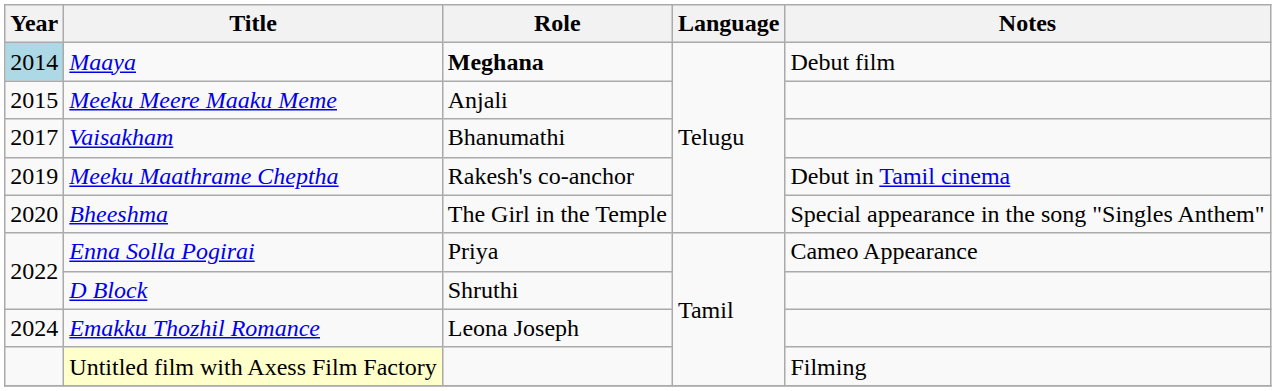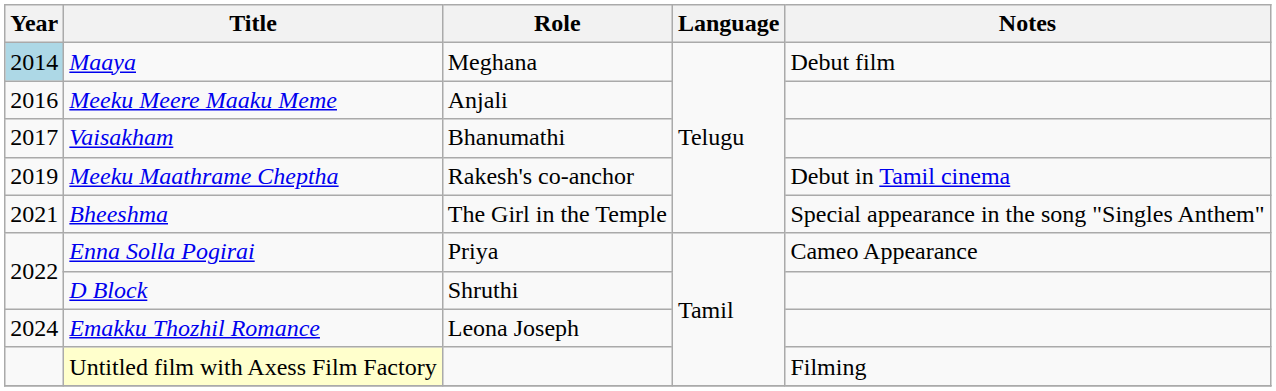Maaya | Role: bold -> normal
Meeku Meere Maaku Meme | Year: 2015 -> 2016
Bheeshma | Year: 2020 -> 2021
